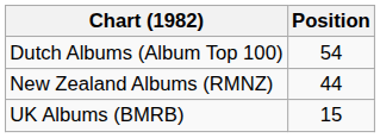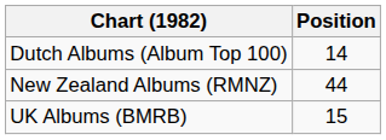Dutch Albums (Album Top 100) | Position: 54 -> 14
